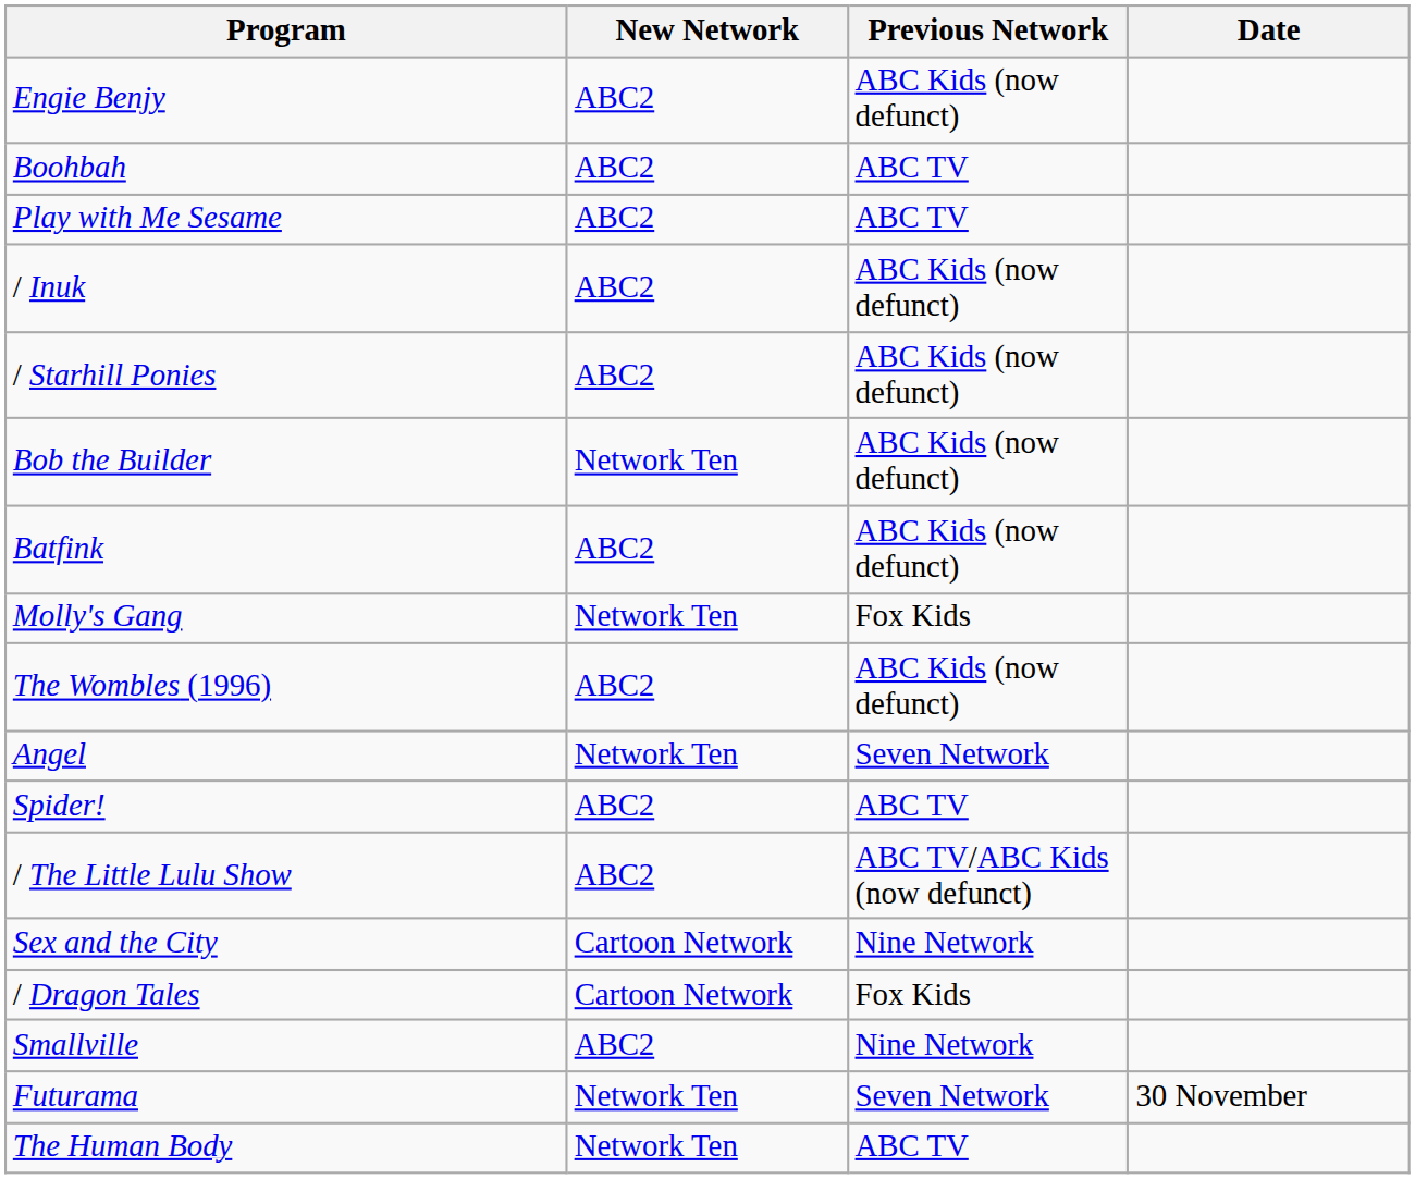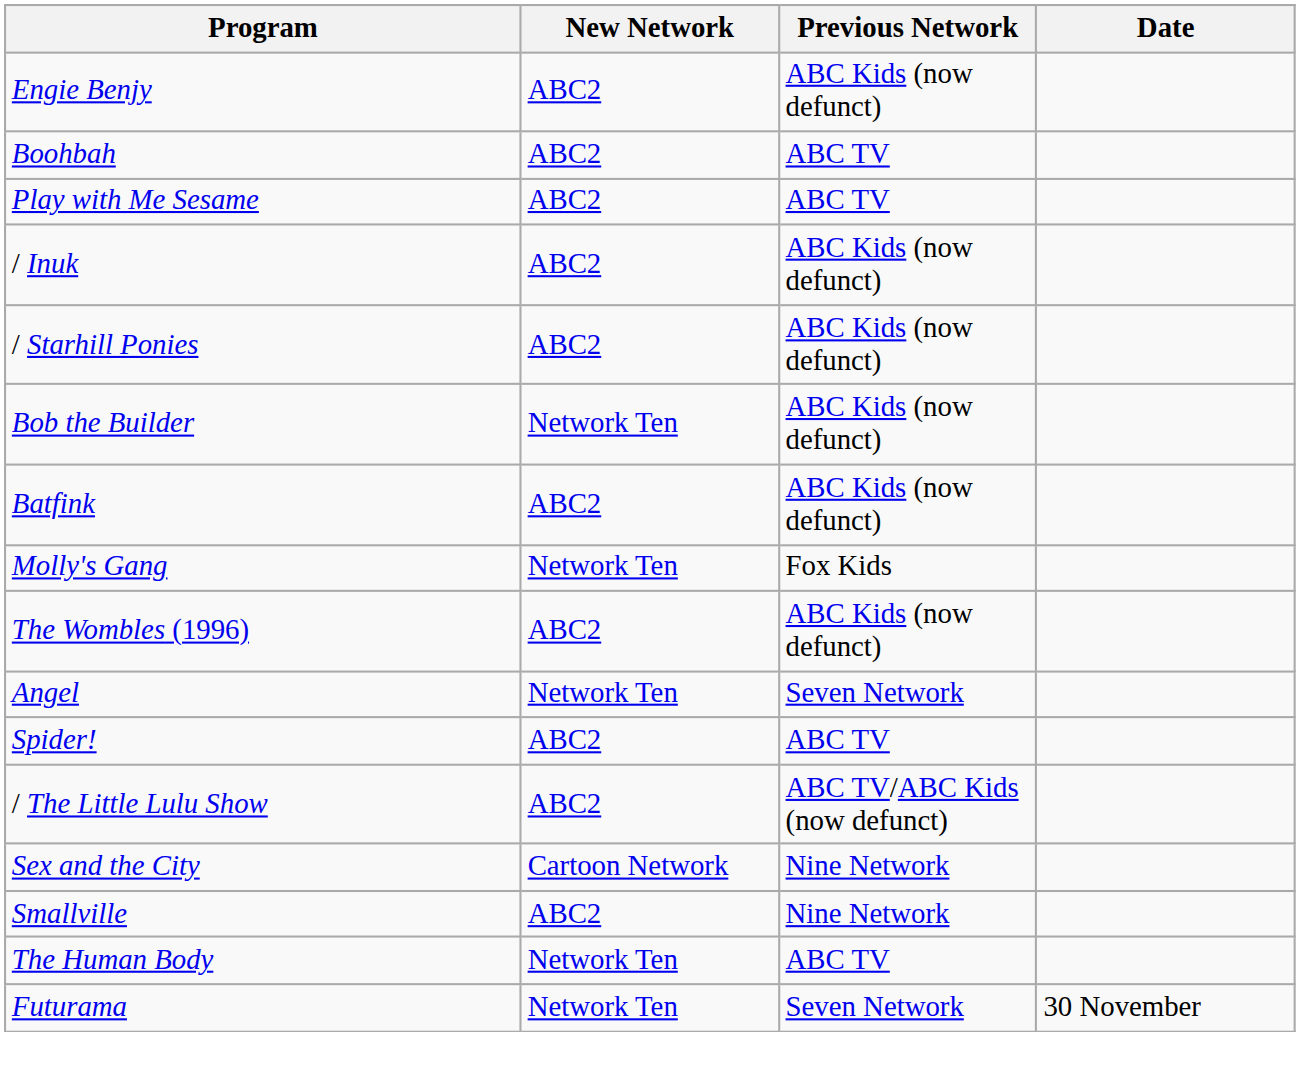- row: / Dragon Tales | Cartoon Network | Fox Kids
rows swapped: Futurama <-> The Human Body
